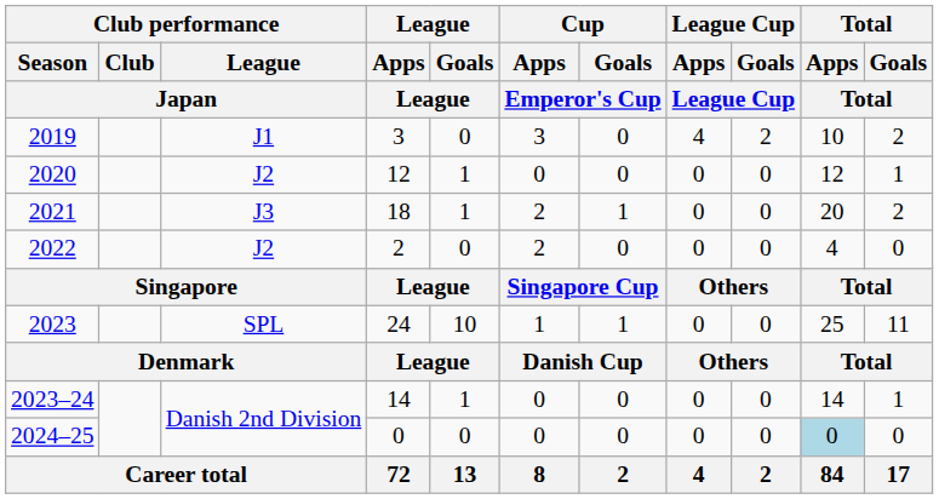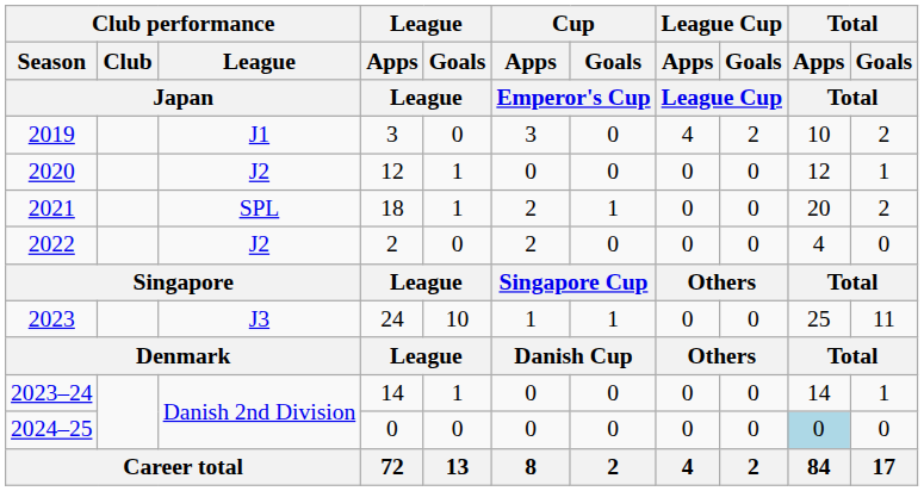2021 | Club performance / League / Japan: J3 -> SPL
2023 | Club performance / League / Japan: SPL -> J3
